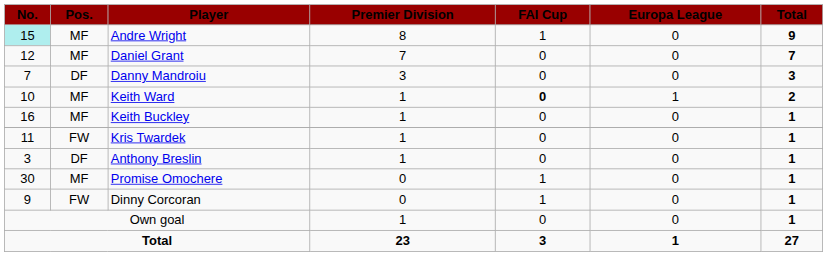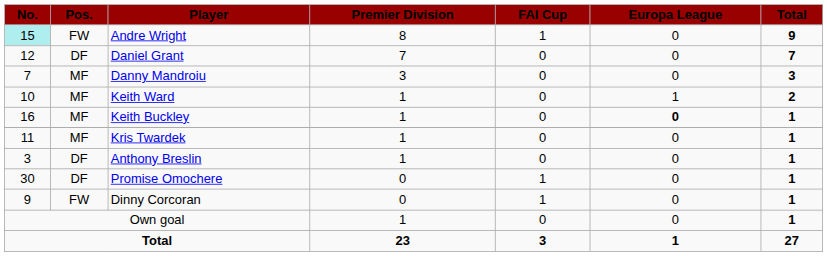Andre Wright | Pos.: MF -> FW
Daniel Grant | Pos.: MF -> DF
Danny Mandroiu | Pos.: DF -> MF
Keith Ward | FAI Cup: bold -> normal
Keith Buckley | Europa League: normal -> bold
Kris Twardek | Pos.: FW -> MF
Promise Omochere | Pos.: MF -> DF
